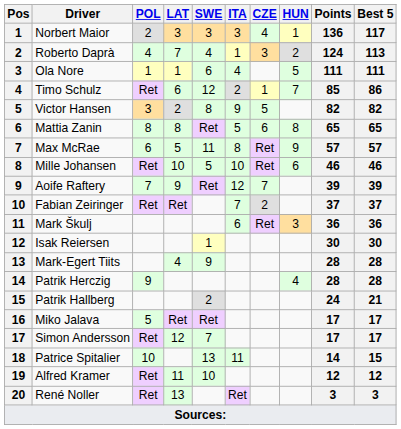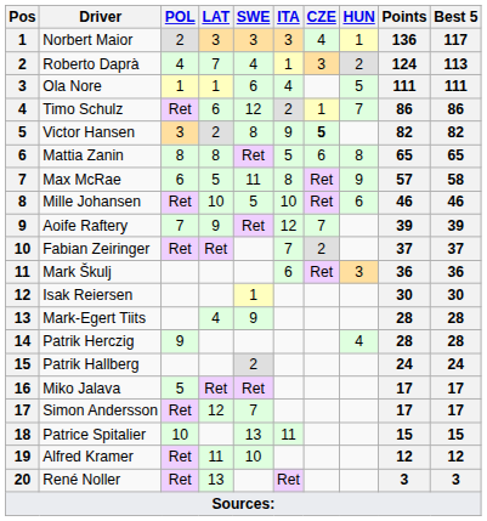Timo Schulz | Points: 85 -> 86
Victor Hansen | CZE: normal -> bold
Max McRae | Best 5: 57 -> 58
Patrik Hallberg | Best 5: 21 -> 24
Patrice Spitalier | Points: 14 -> 15
